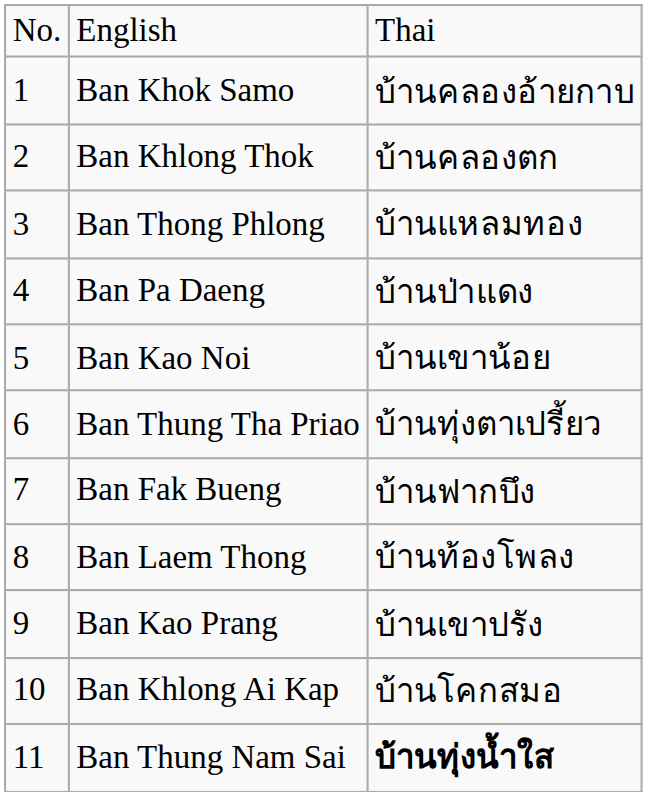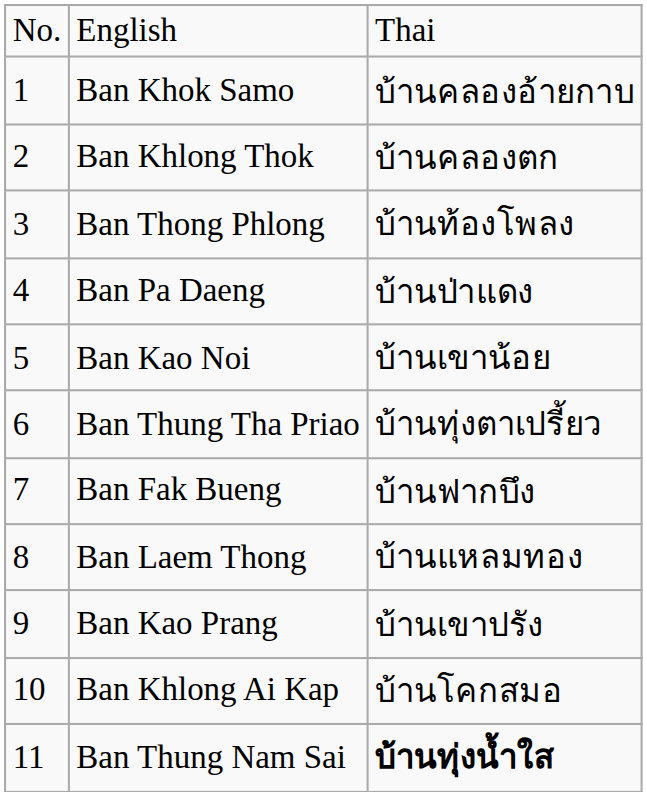Ban Thong Phlong | column 3: บ้านแหลมทอง -> บ้านท้องโพลง
Ban Laem Thong | column 3: บ้านท้องโพลง -> บ้านแหลมทอง
